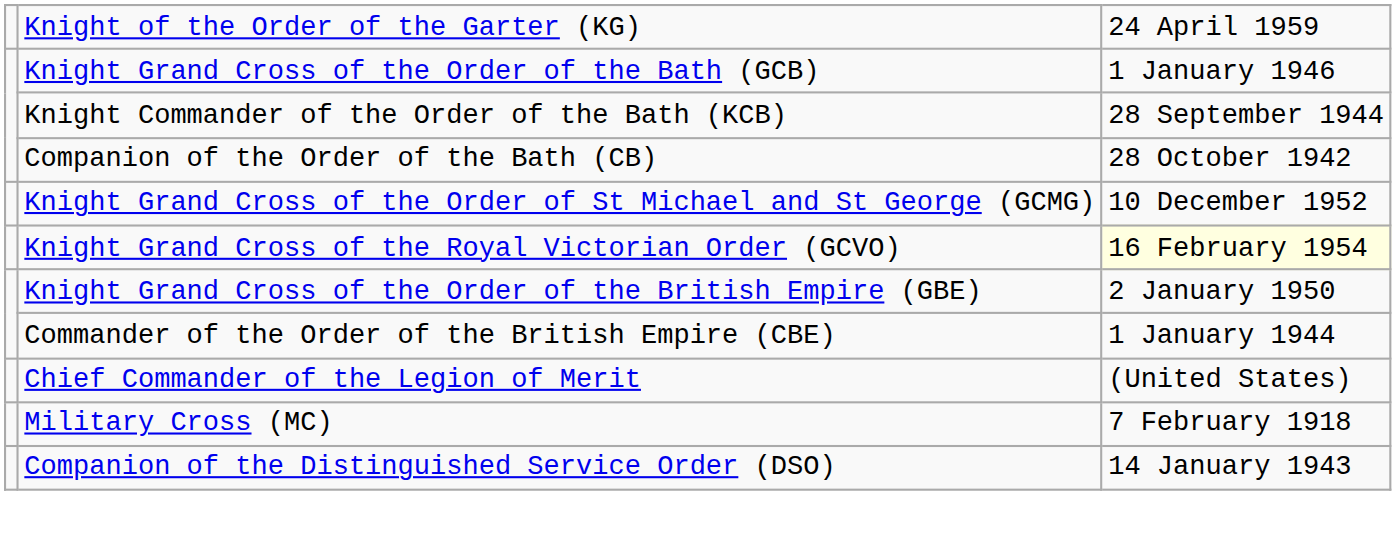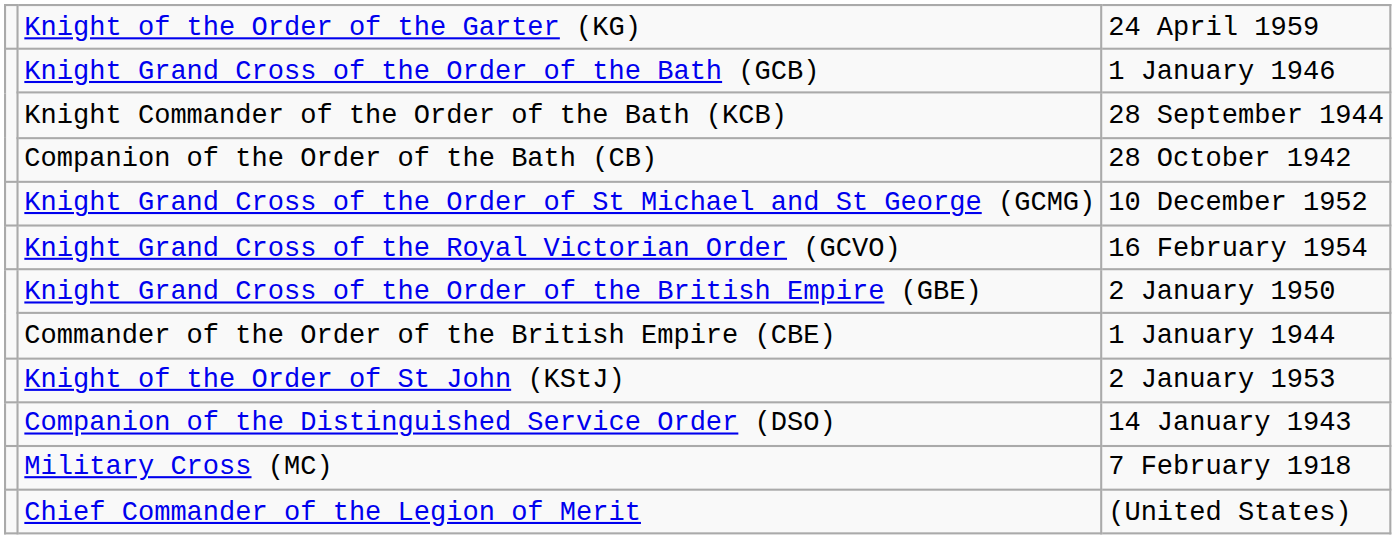Knight Grand Cross of the Royal Victorian Order (GCVO) | column 3: lightyellow background -> no background
+ row: Knight of the Order of St John (KStJ) | 2 January 1953
rows swapped: Companion of the Distinguished Service Order (DSO) <-> Chief Commander of the Legion of Merit
